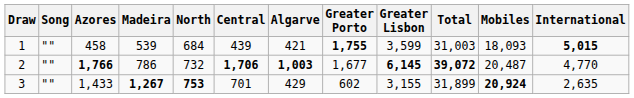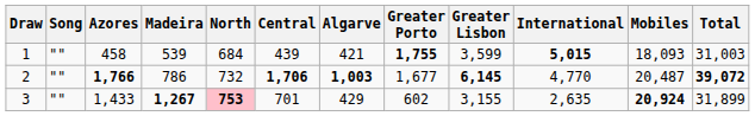columns swapped: International <-> Total
3 | North: no background -> pink background
